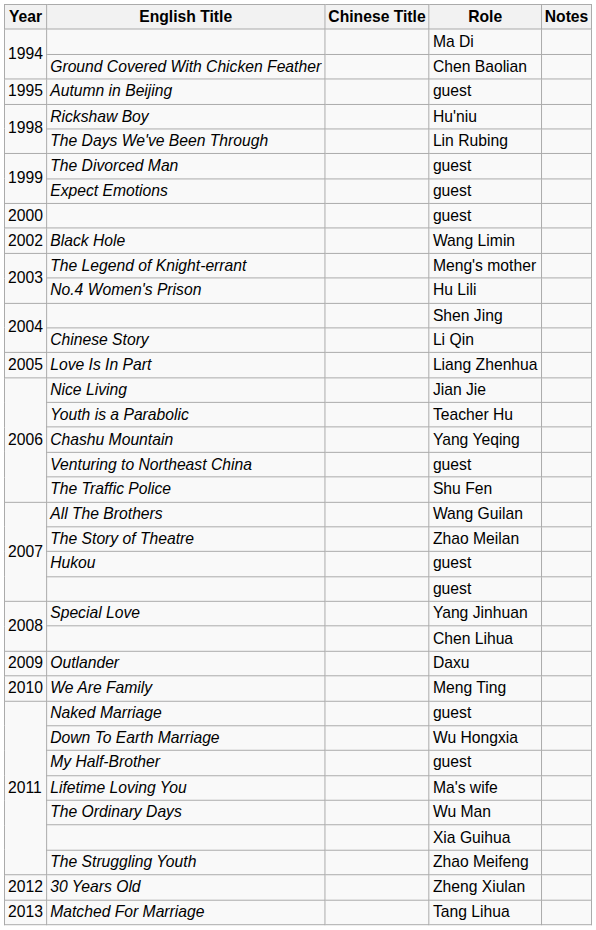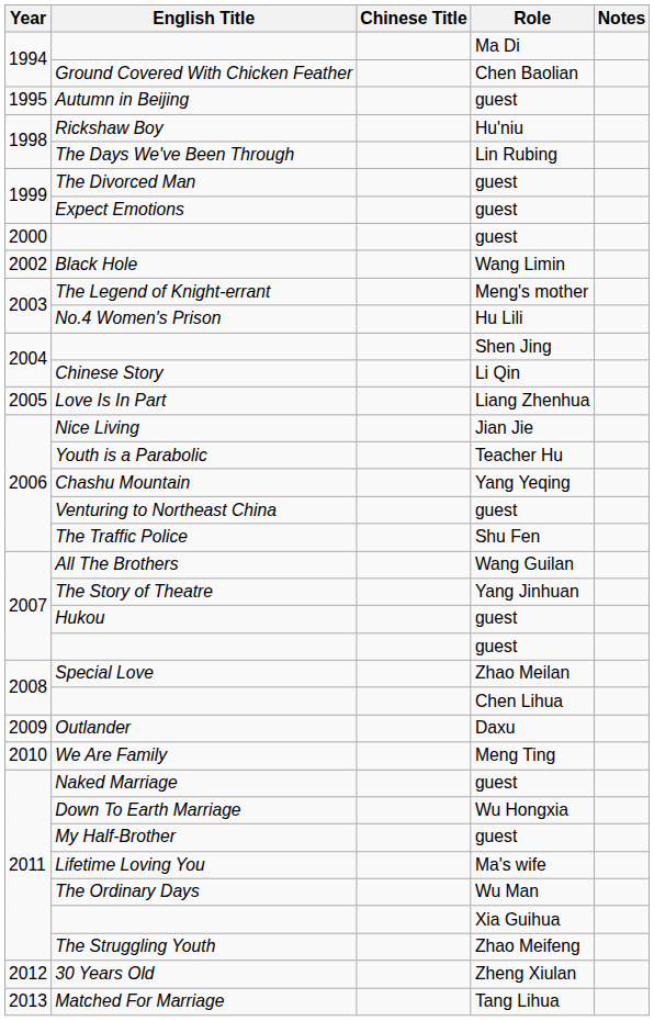The Story of Theatre | Role: Zhao Meilan -> Yang Jinhuan
Special Love | Role: Yang Jinhuan -> Zhao Meilan
